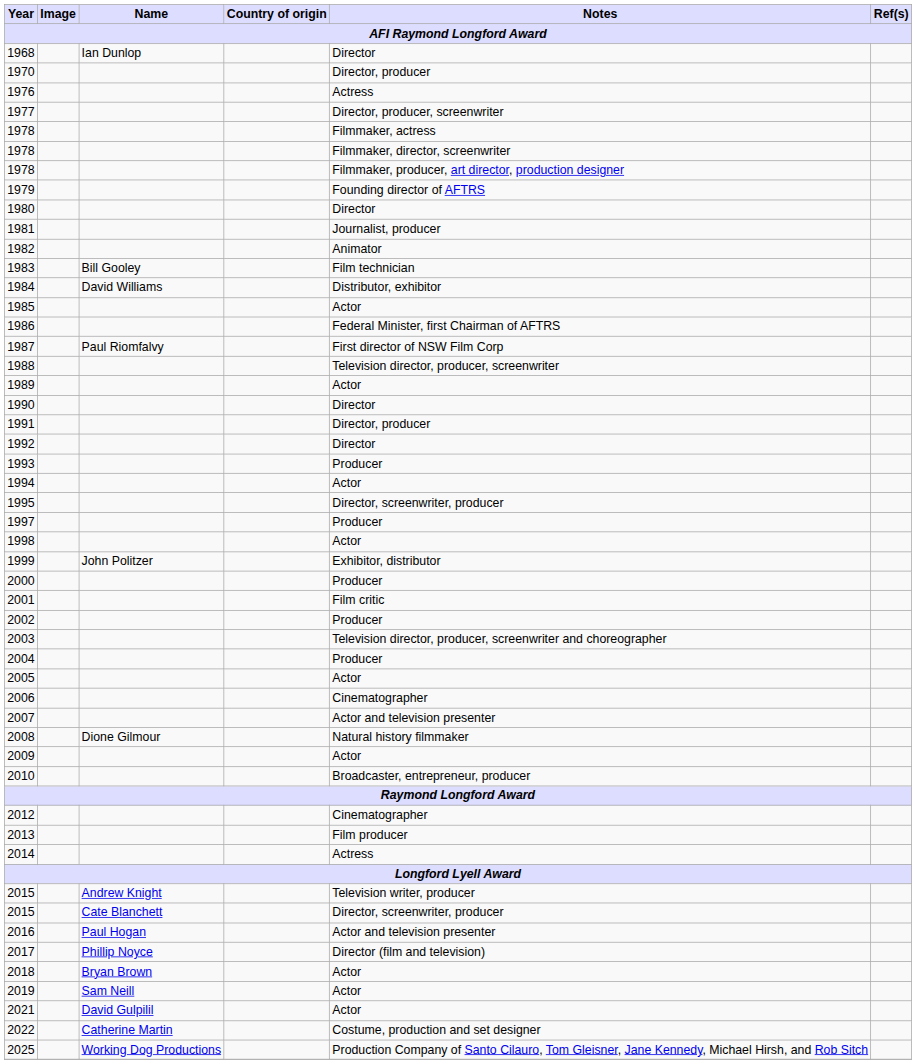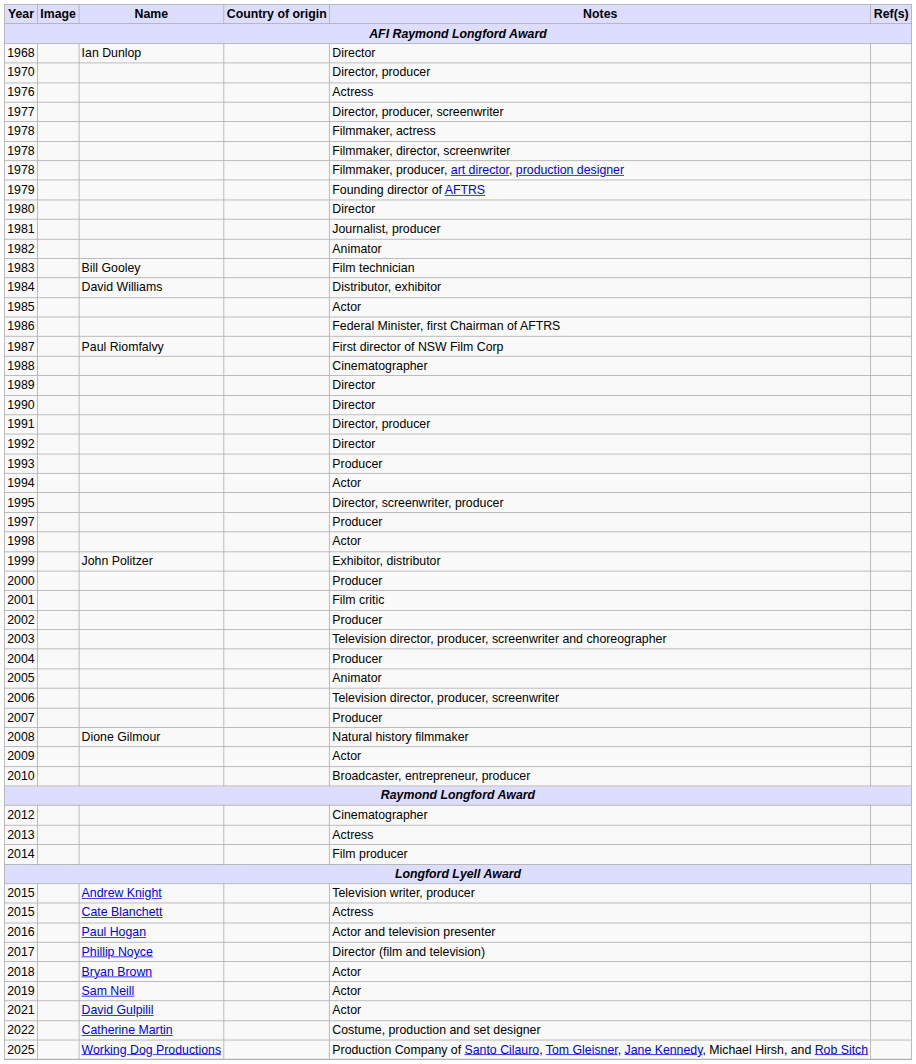1988 | Notes: Television director, producer, screenwriter -> Cinematographer
1989 | Notes: Actor -> Director
2005 | Notes: Actor -> Animator
2006 | Notes: Cinematographer -> Television director, producer, screenwriter
2007 | Notes: Actor and television presenter -> Producer
2013 | Notes: Film producer -> Actress
2014 | Notes: Actress -> Film producer
2015 / Cate Blanchett | Notes: Director, screenwriter, producer -> Actress
